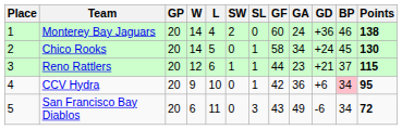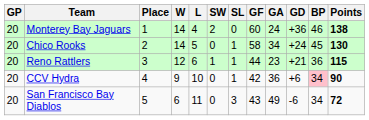columns swapped: Place <-> GP
Reno Rattlers | BP: 37 -> 36
CCV Hydra | Points: 95 -> 90
